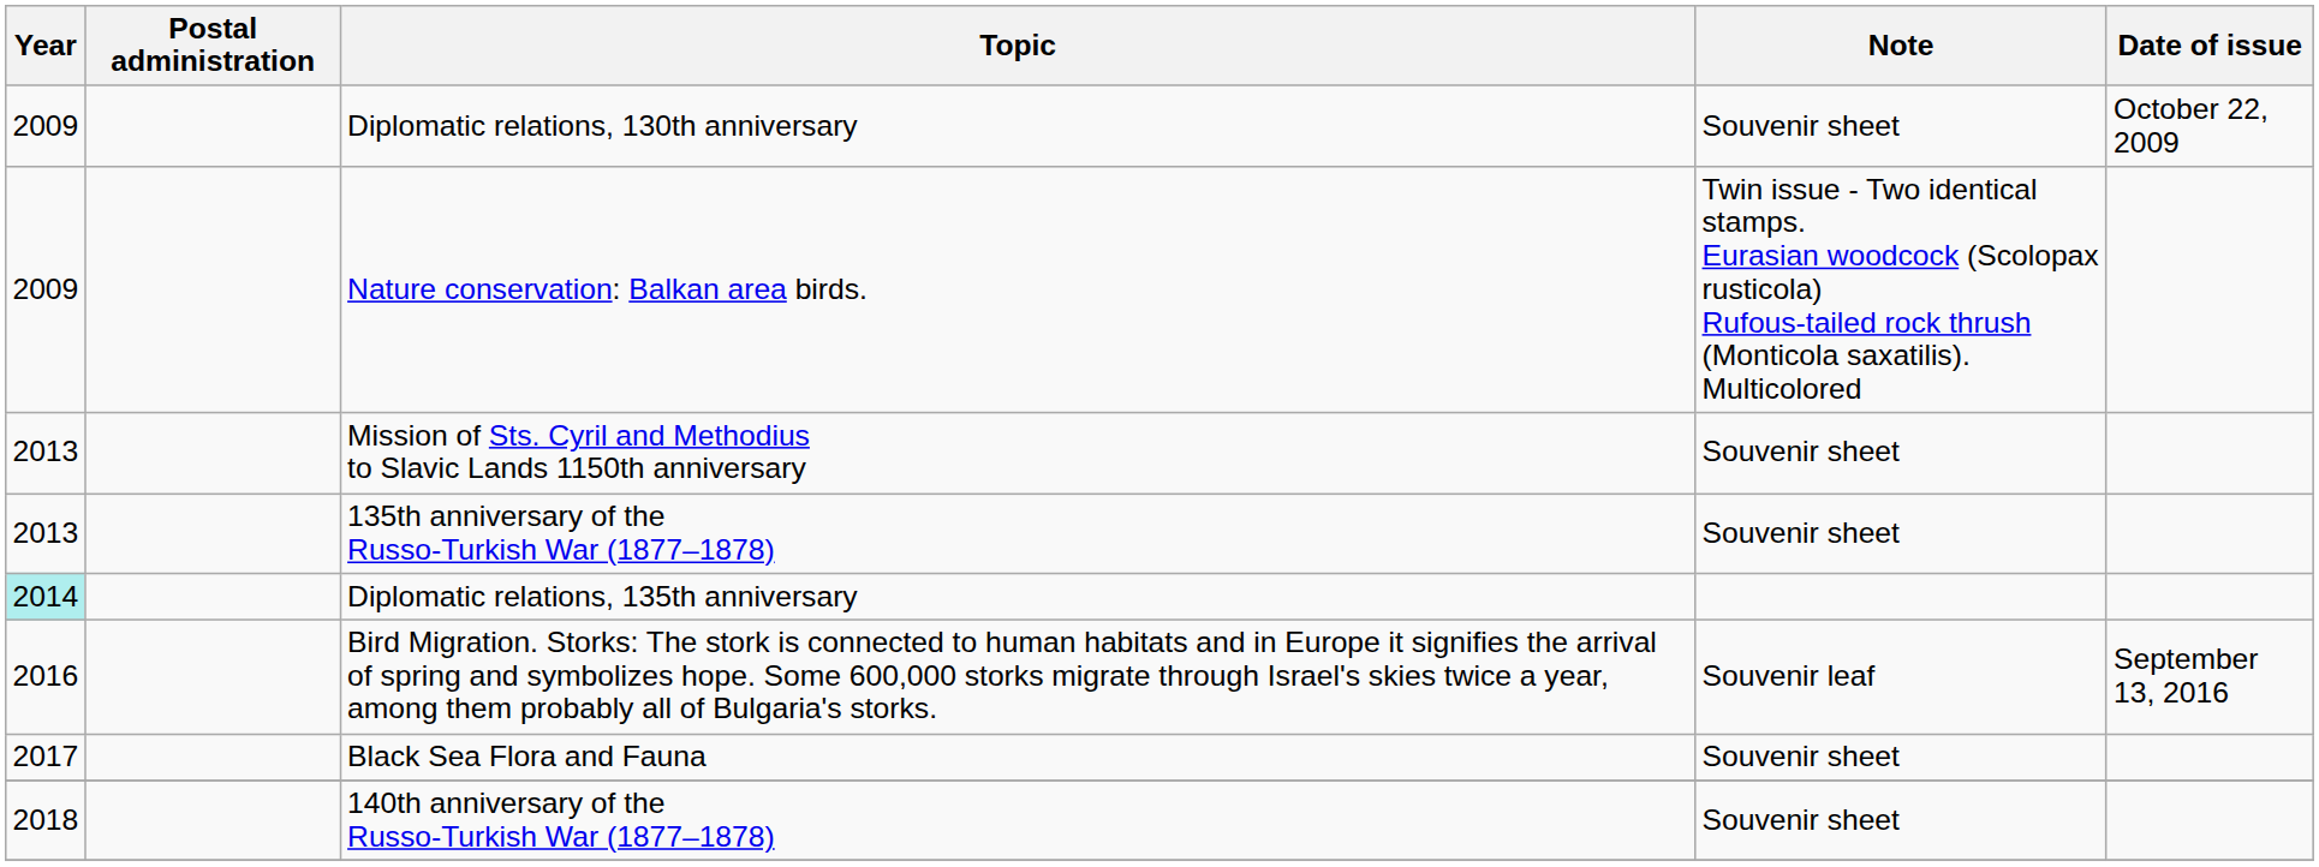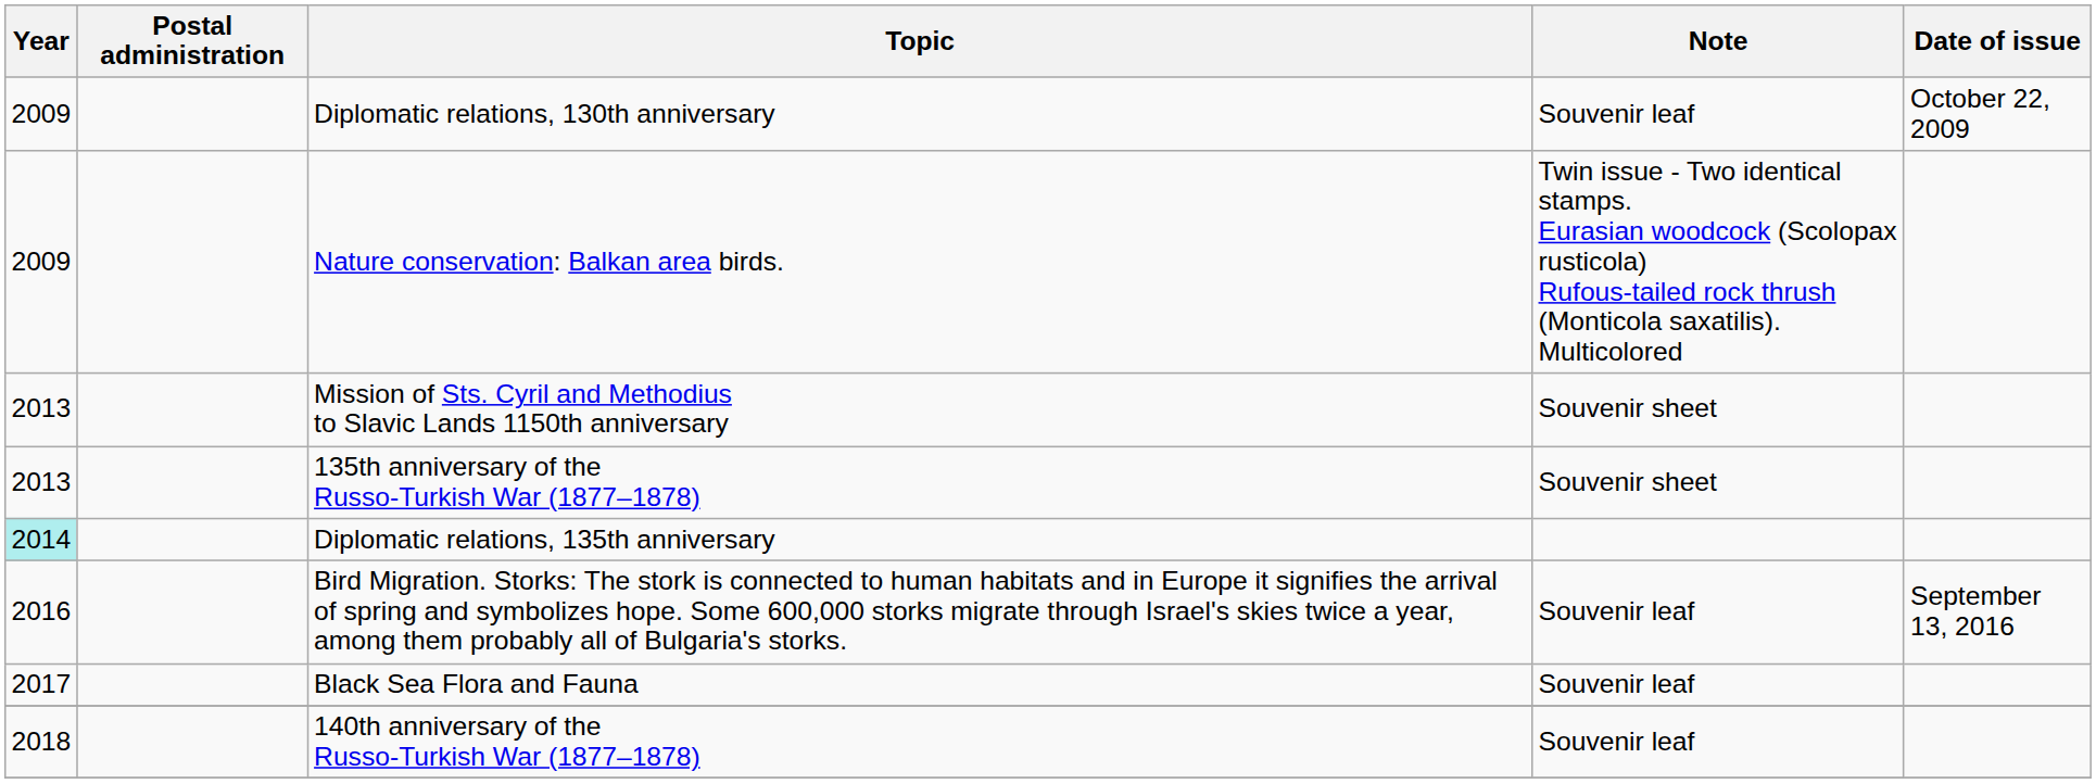Diplomatic relations, 130th anniversary | Note: Souvenir sheet -> Souvenir leaf
Black Sea Flora and Fauna | Note: Souvenir sheet -> Souvenir leaf
140th anniversary of the Russo-Turkish War (1877–1878) | Note: Souvenir sheet -> Souvenir leaf
